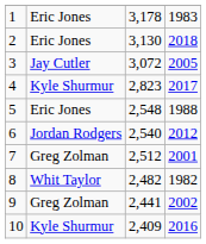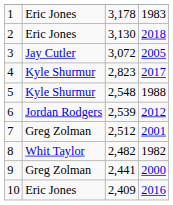5 | column 2: Eric Jones -> Kyle Shurmur
6 | column 3: 2,540 -> 2,539
9 | column 4: 2002 -> 2000
10 | column 2: Kyle Shurmur -> Eric Jones
